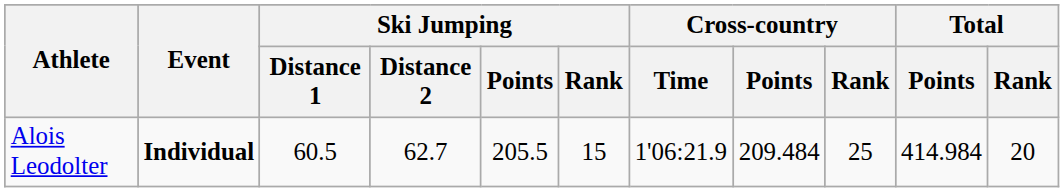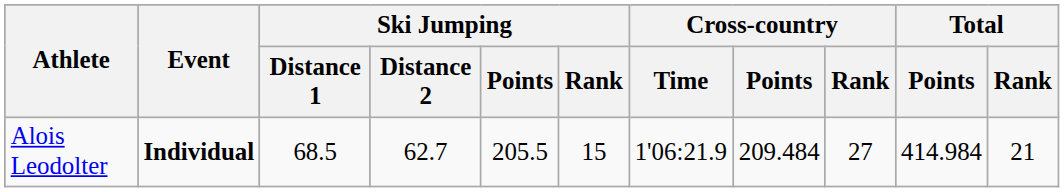Alois Leodolter | Ski Jumping / Distance 1: 60.5 -> 68.5
Alois Leodolter | Cross-country / Rank: 25 -> 27
Alois Leodolter | Total / Rank: 20 -> 21
